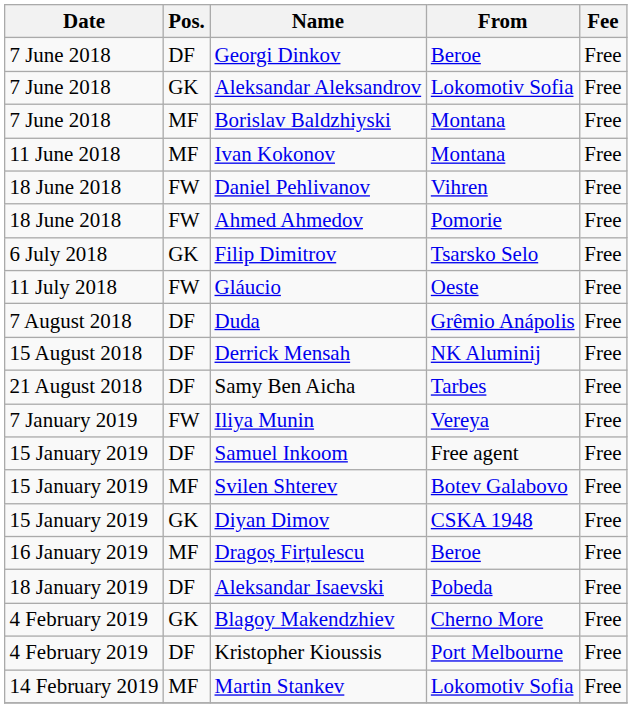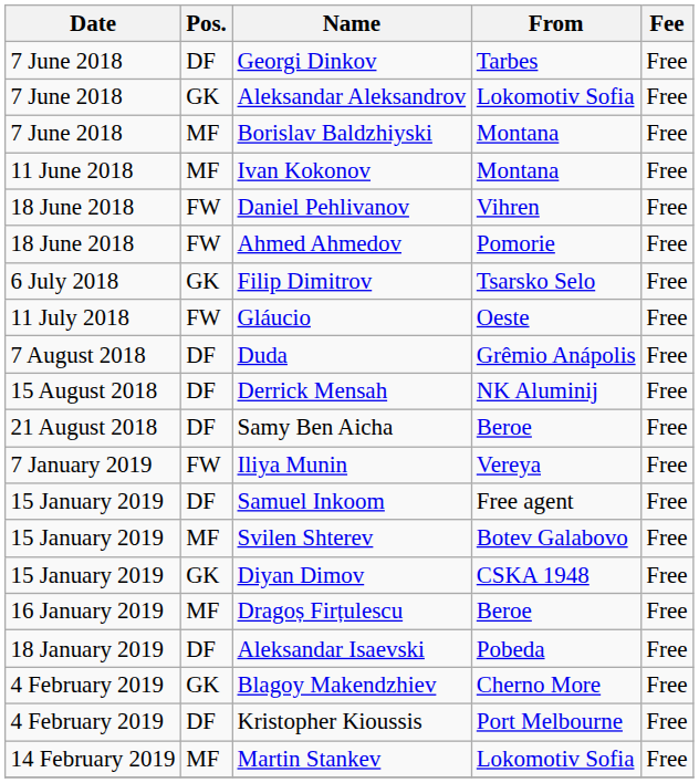Georgi Dinkov | From: Beroe -> Tarbes
Samy Ben Aicha | From: Tarbes -> Beroe
